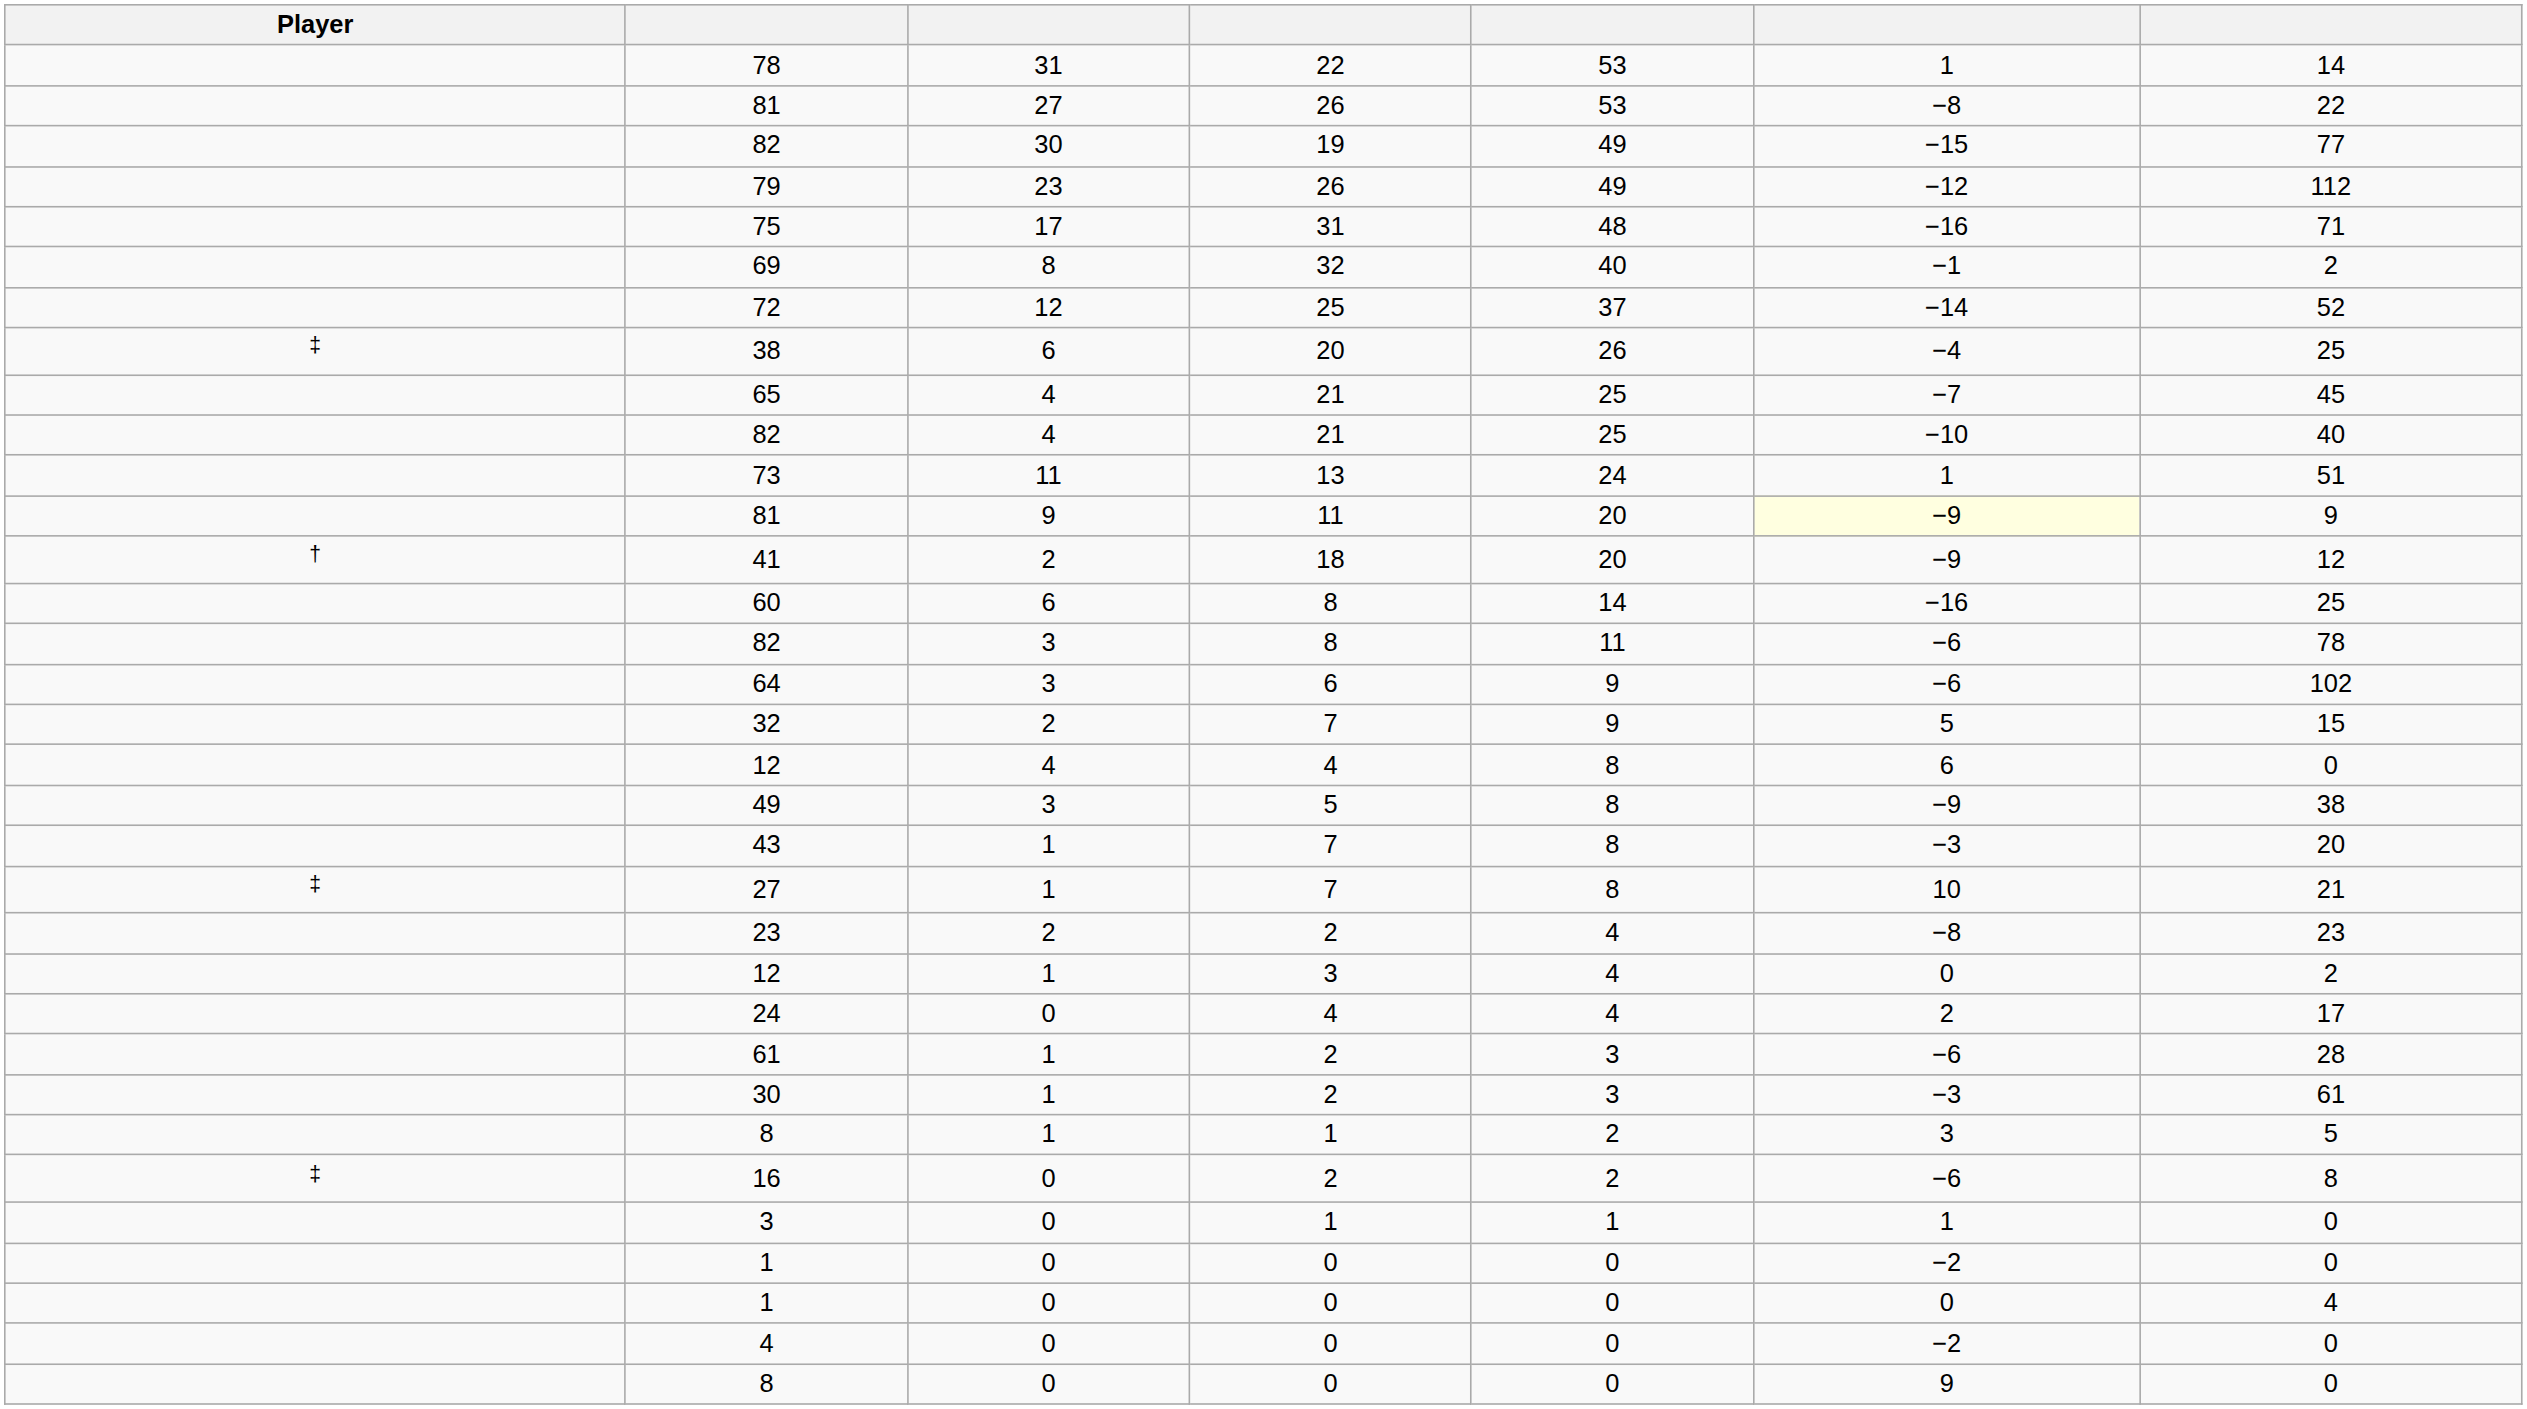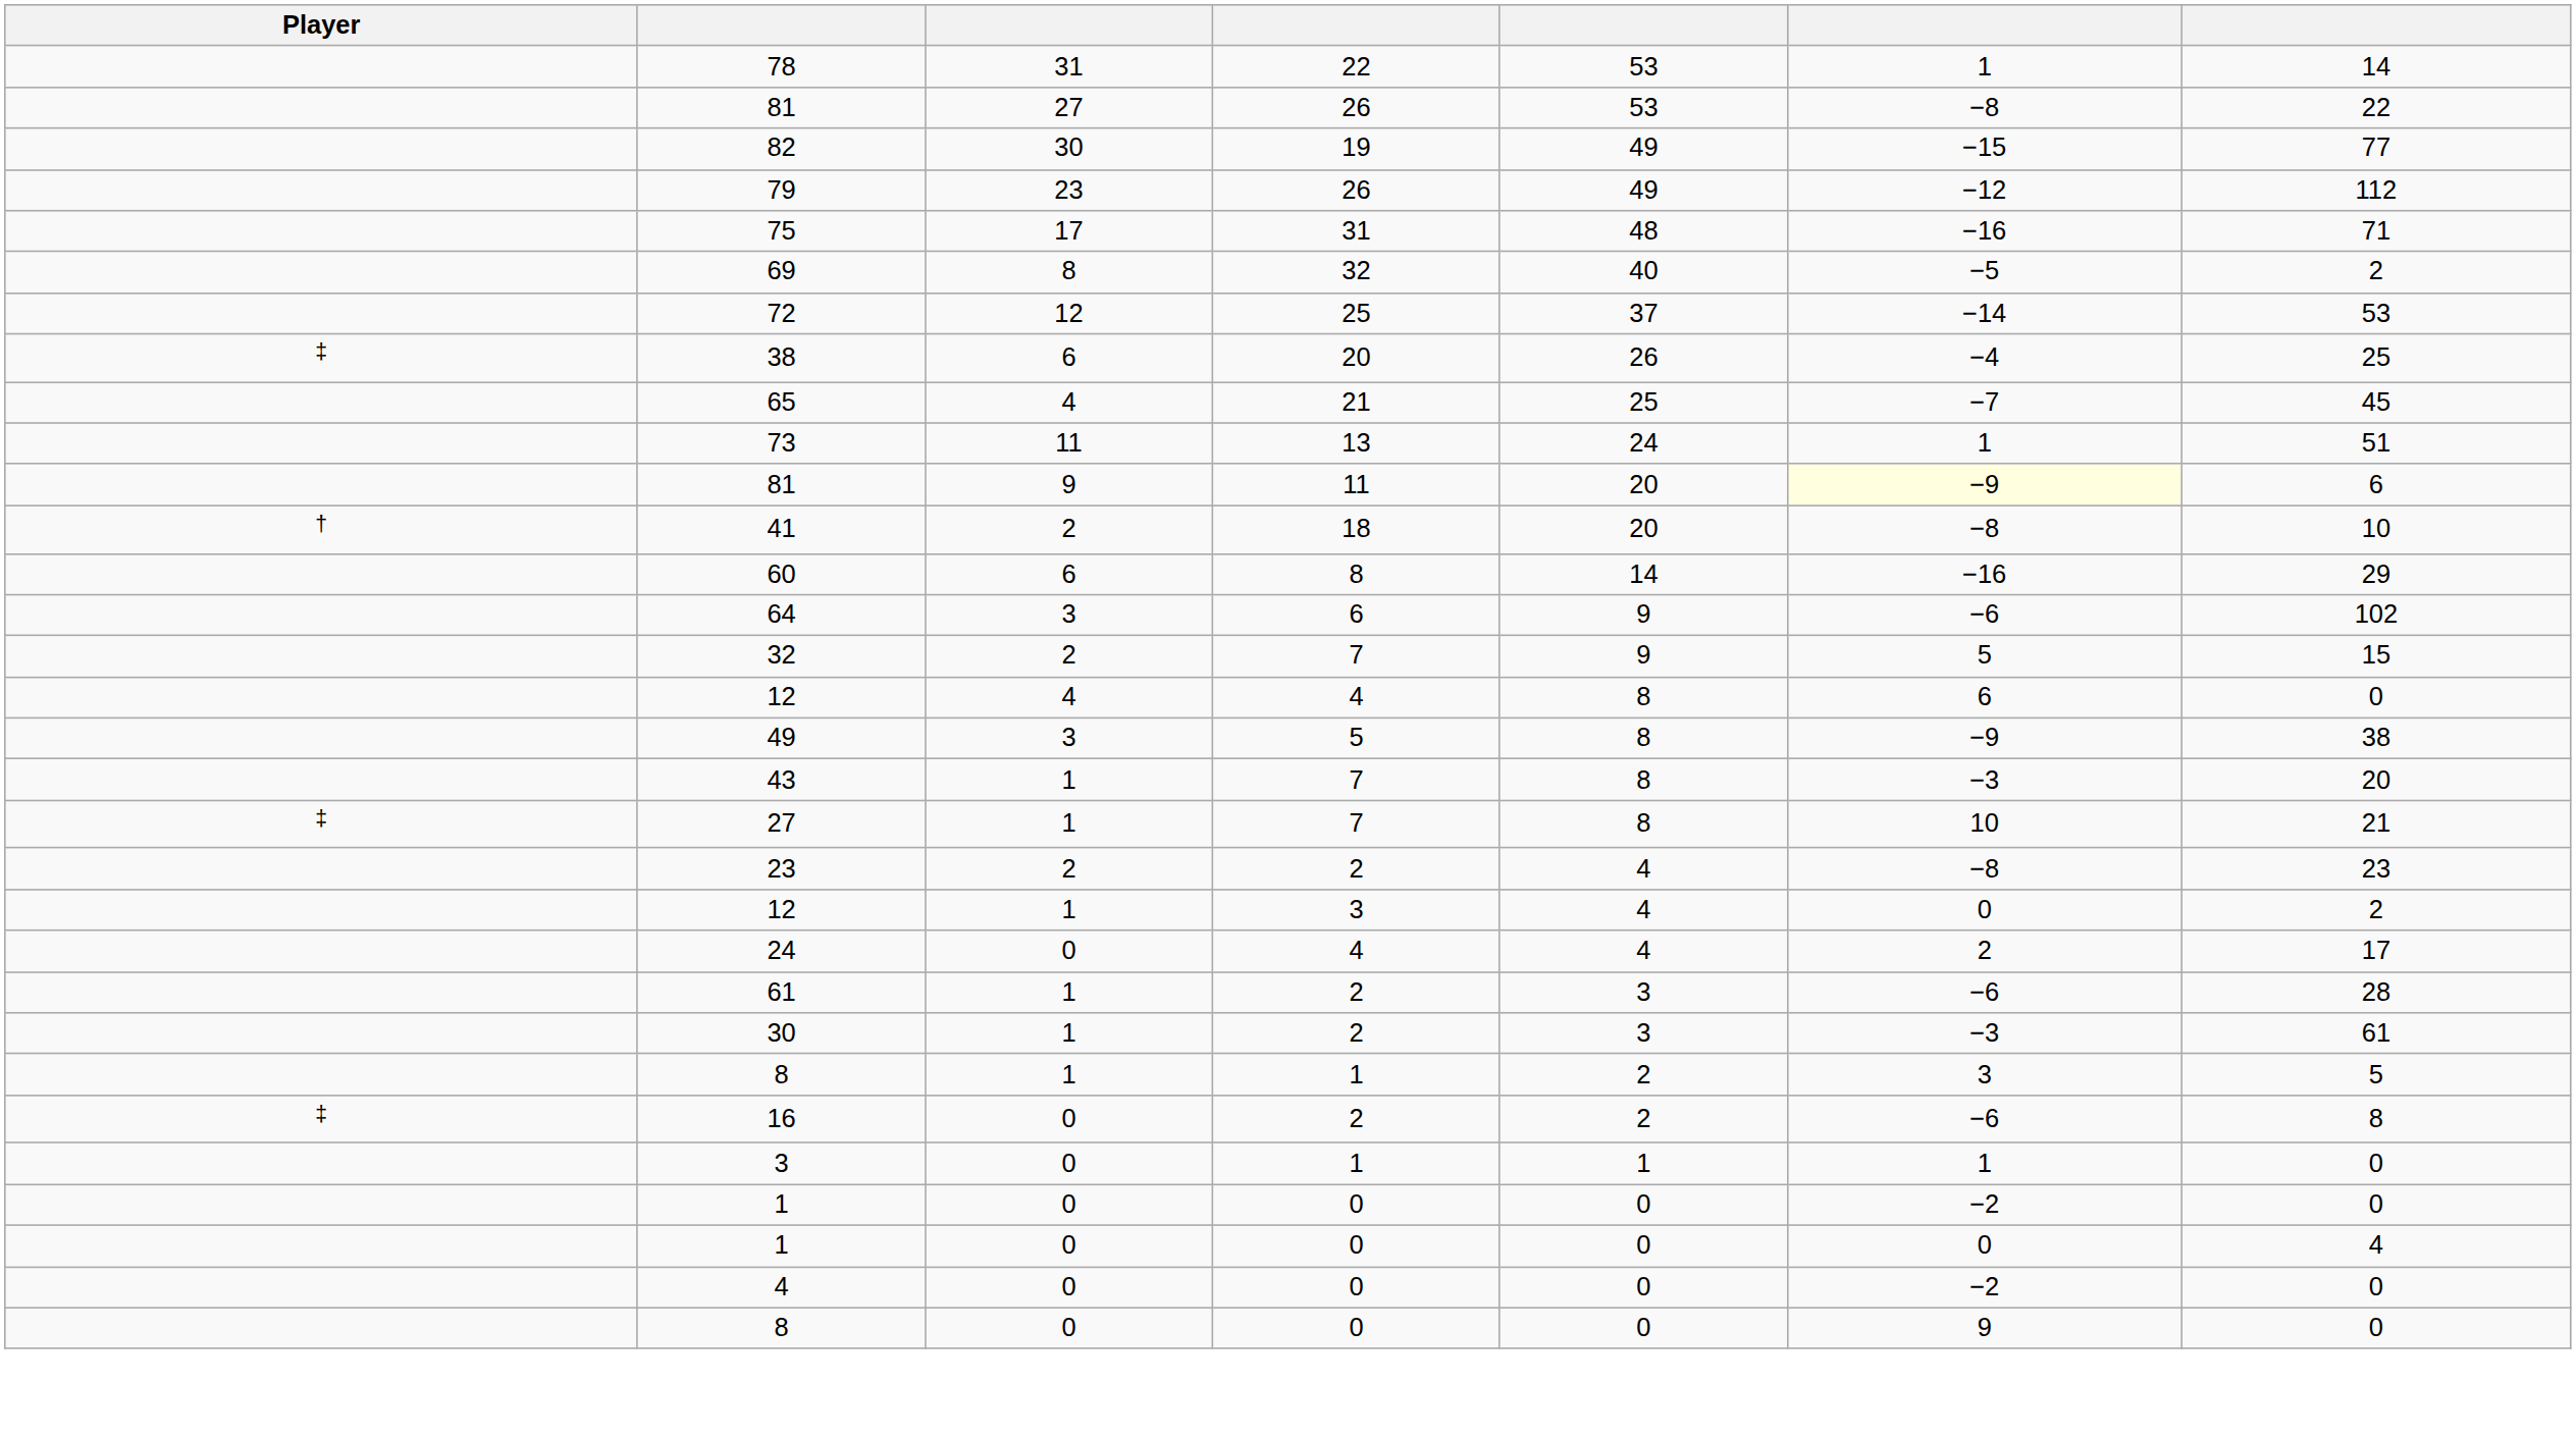69 | column 6: −1 -> −5
72 | column 7: 52 -> 53
- row: 82 | 4 | 21 | 25 | −10 | 40
81 / 11 | column 7: 9 -> 6
41 | column 6: −9 -> −8
41 | column 7: 12 -> 10
60 | column 7: 25 -> 29
- row: 82 | 3 | 8 | 11 | −6 | 78
